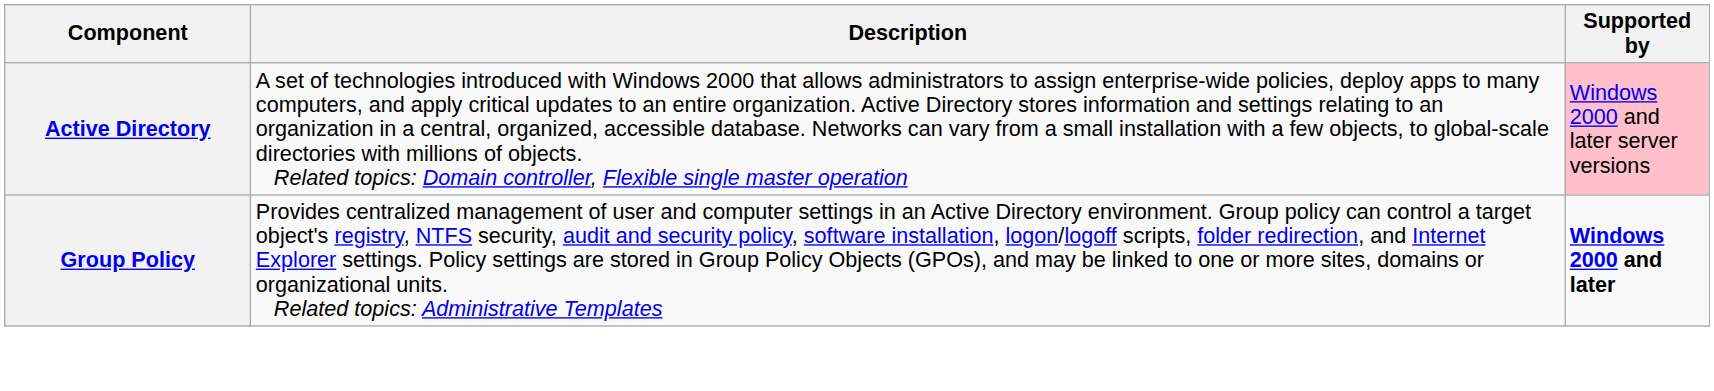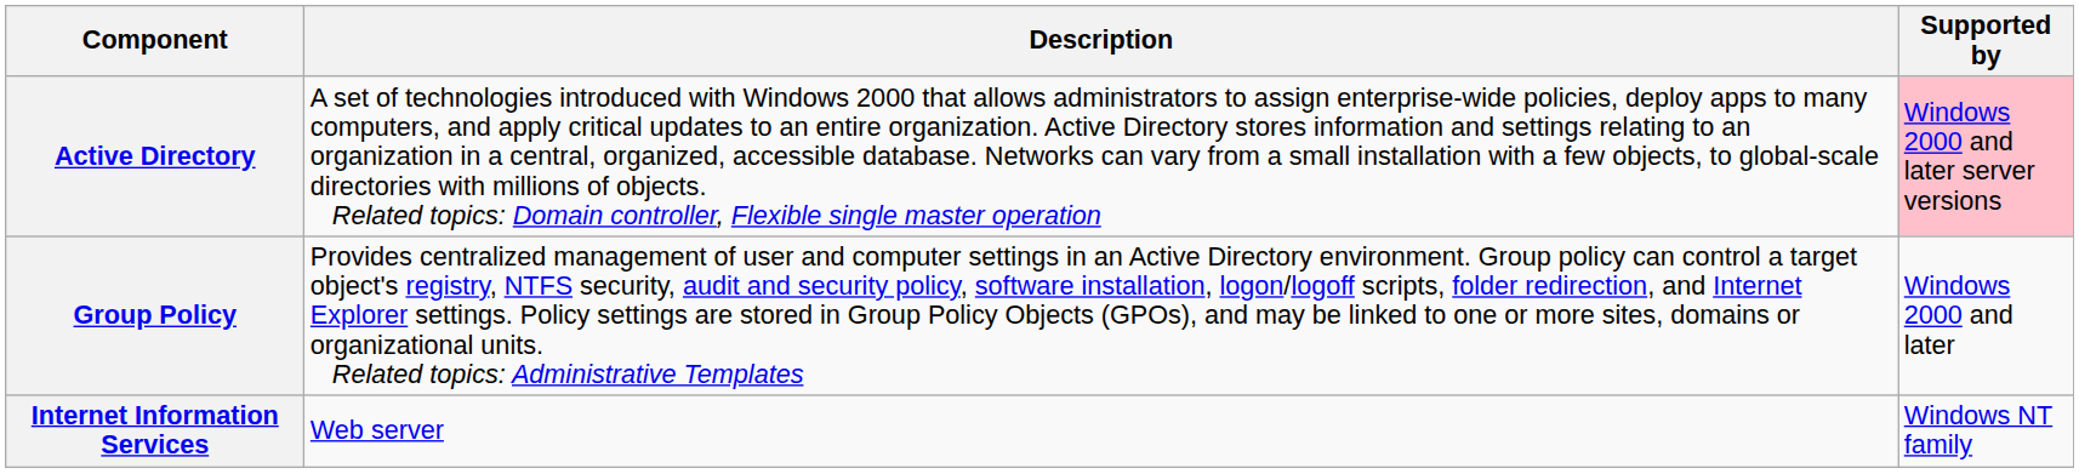Group Policy | Supported by: bold -> normal
+ row: Internet Information Services | Web server | Windows NT family
